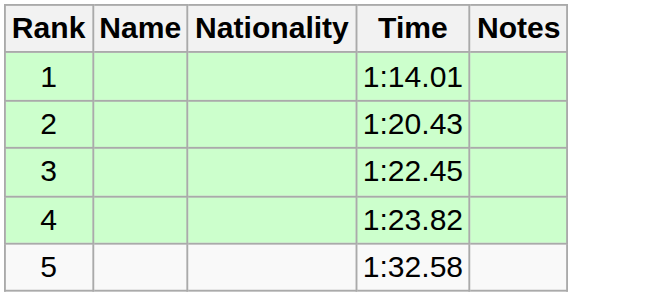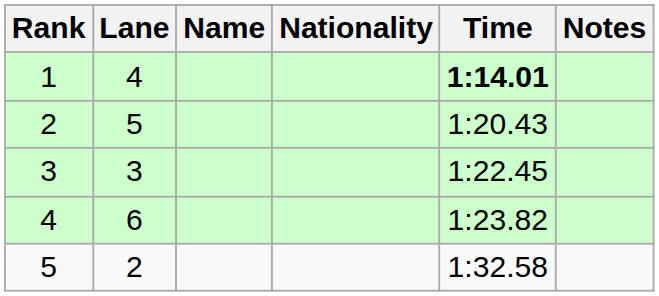+ column: Lane | 4 | 5 | 3 | 6 | 2
1 | Time: normal -> bold
